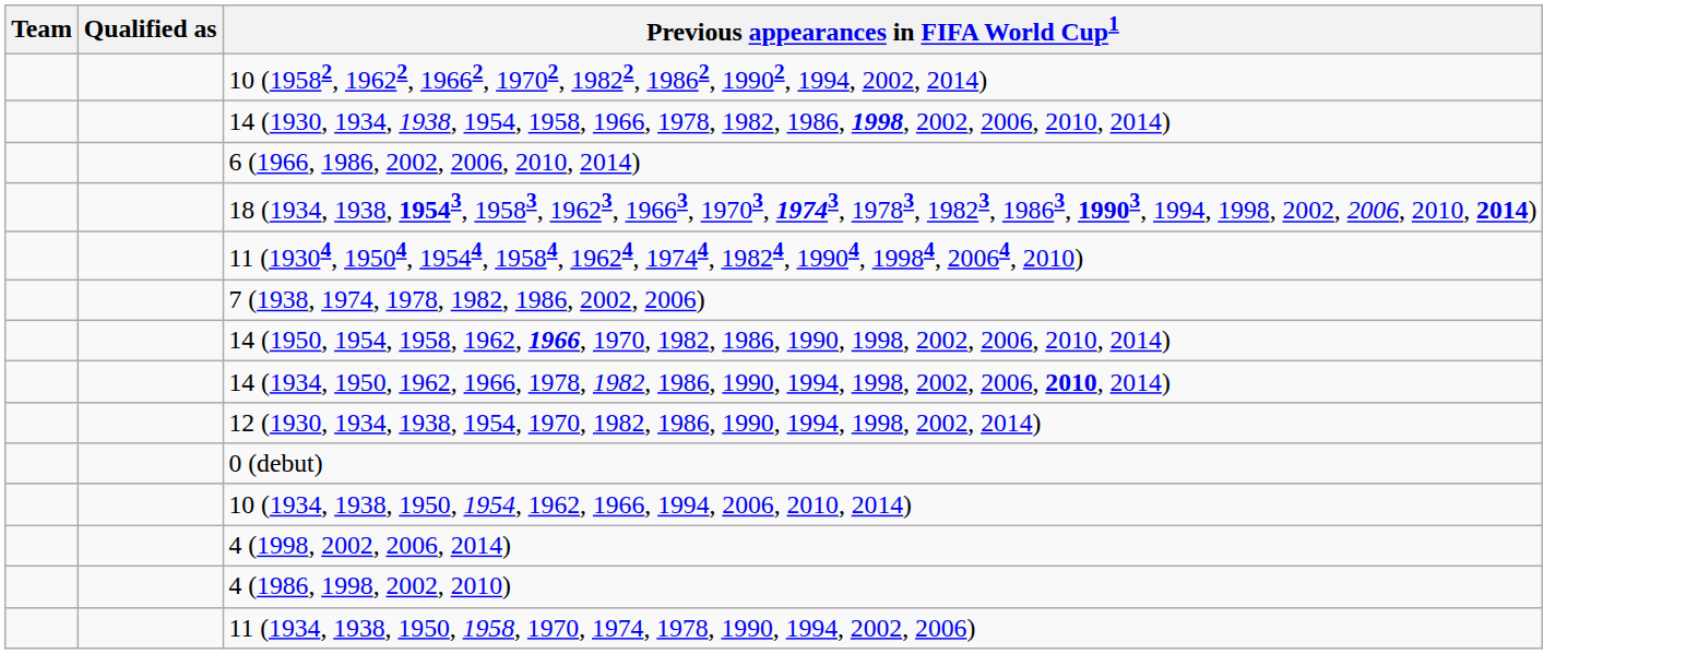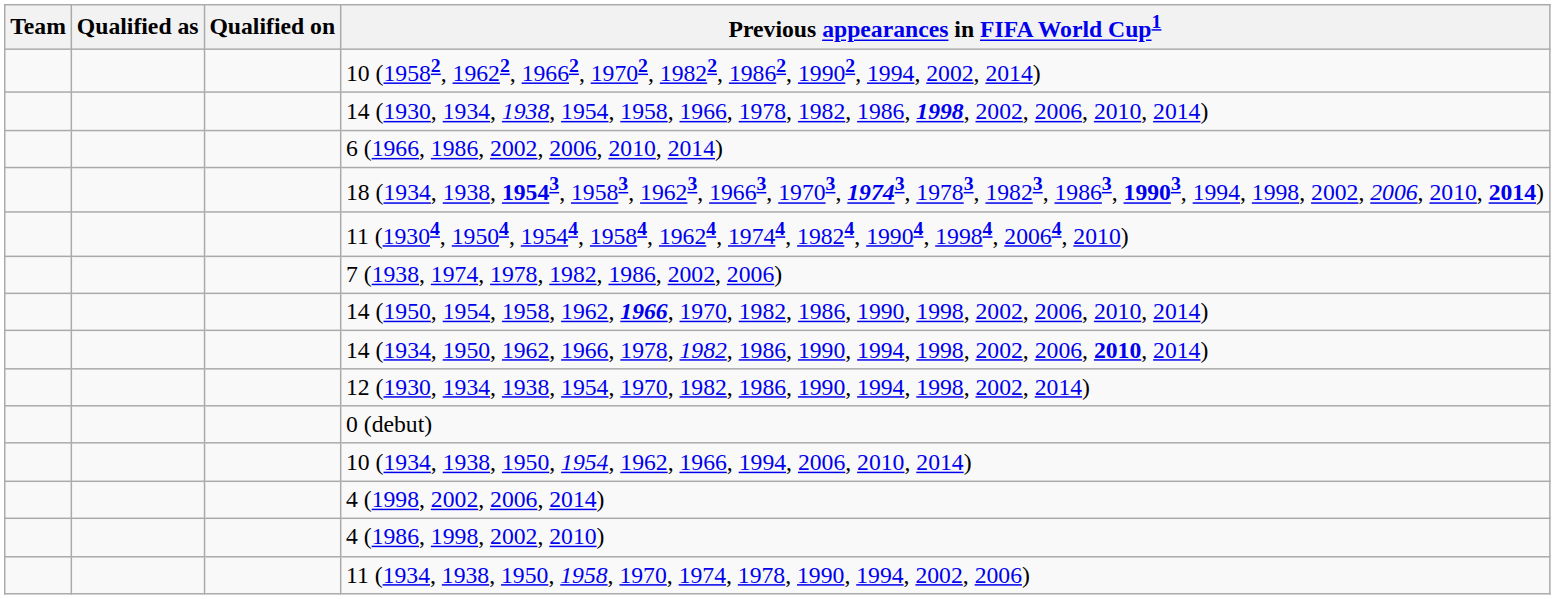+ column: Qualified on
